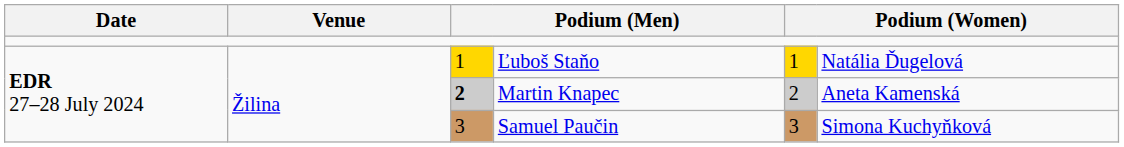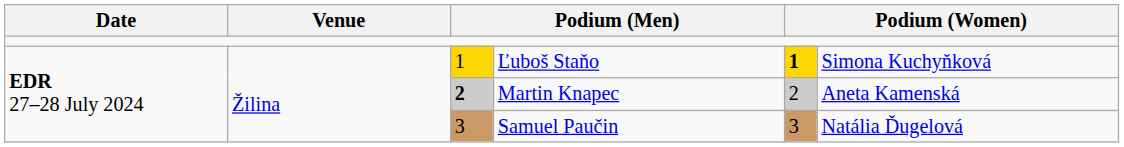Ľuboš Staňo | column 5: normal -> bold
Ľuboš Staňo | column 6: Natália Ďugelová -> Simona Kuchyňková
Samuel Paučin | column 6: Simona Kuchyňková -> Natália Ďugelová
